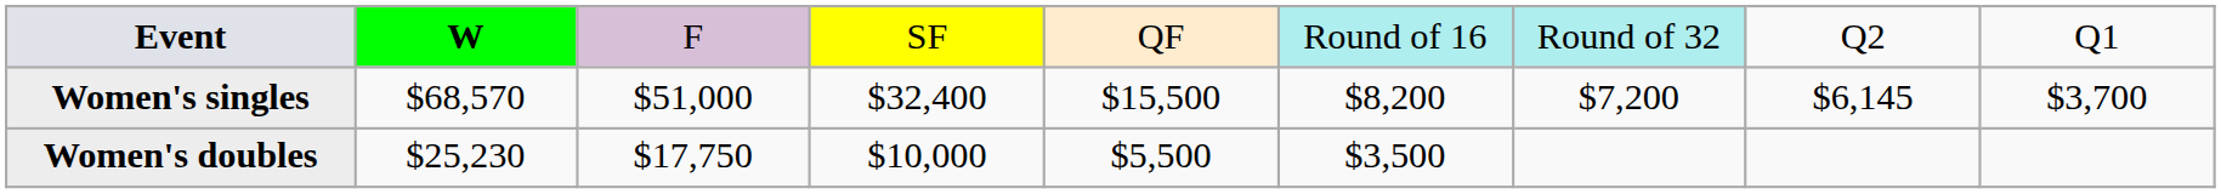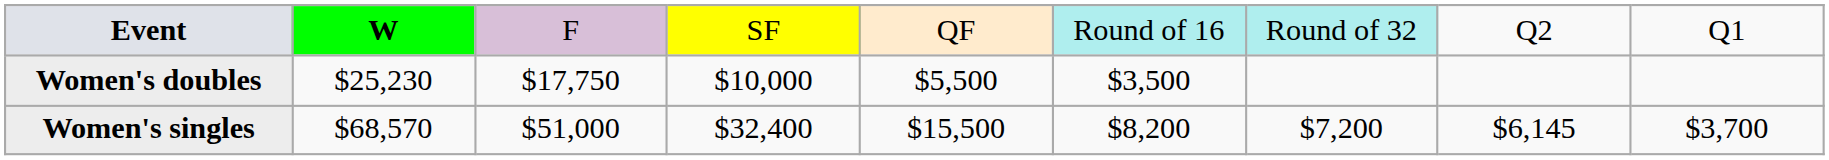rows swapped: Women's singles <-> Women's doubles
